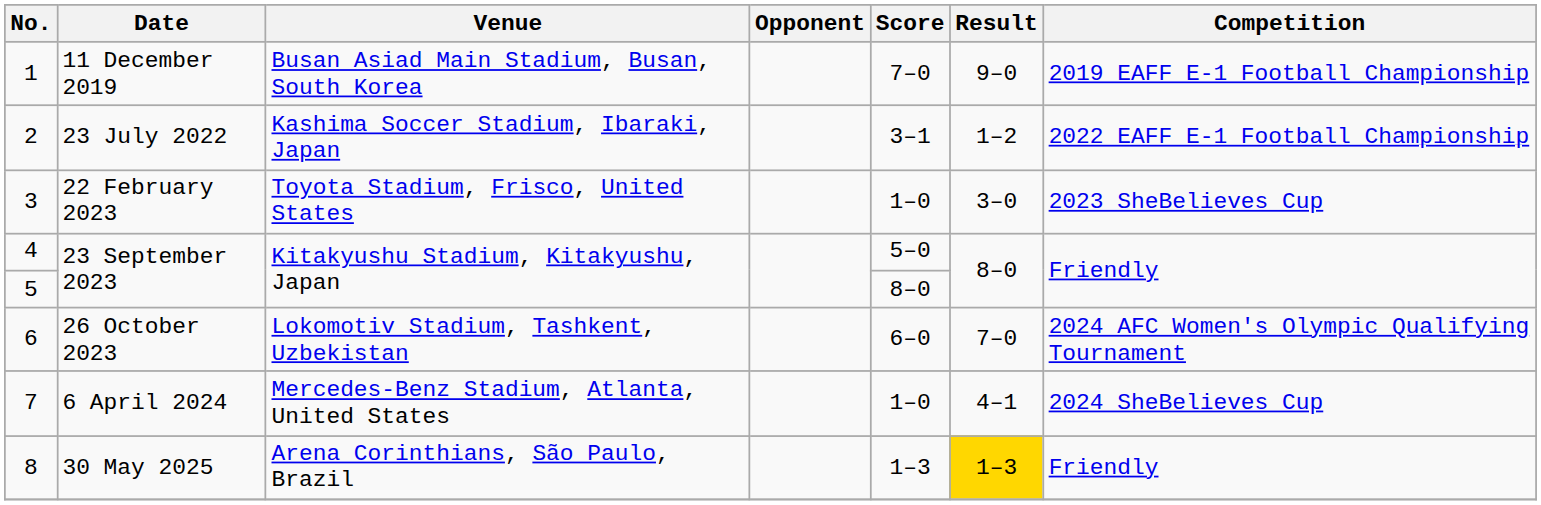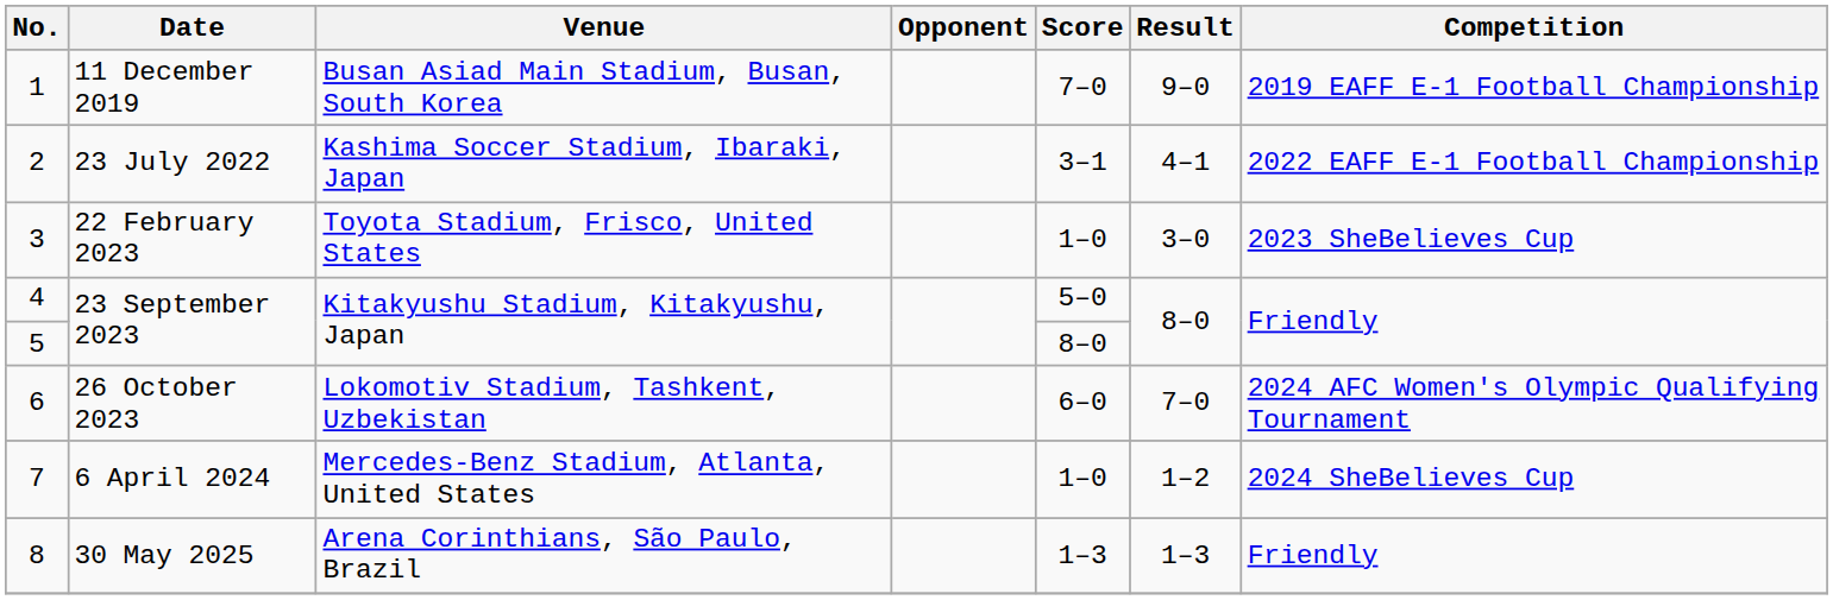2 | Result: 1–2 -> 4–1
7 | Result: 4–1 -> 1–2
8 | Result: gold background -> no background
